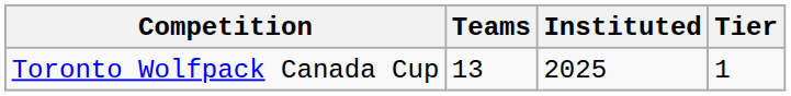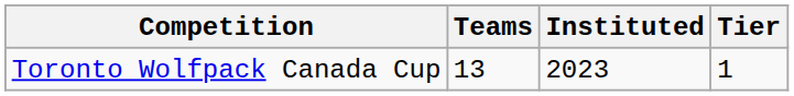Toronto Wolfpack Canada Cup | Instituted: 2025 -> 2023
